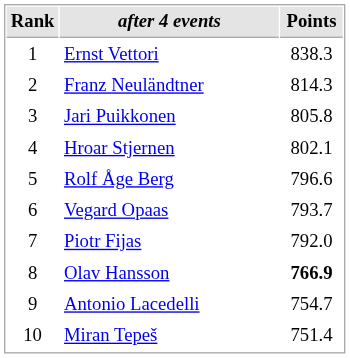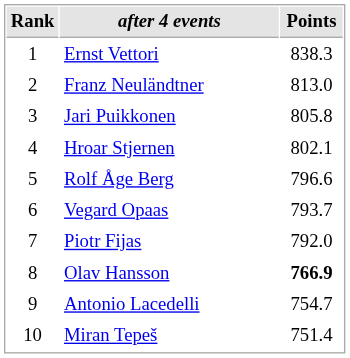Franz Neuländtner | Points: 814.3 -> 813.0
